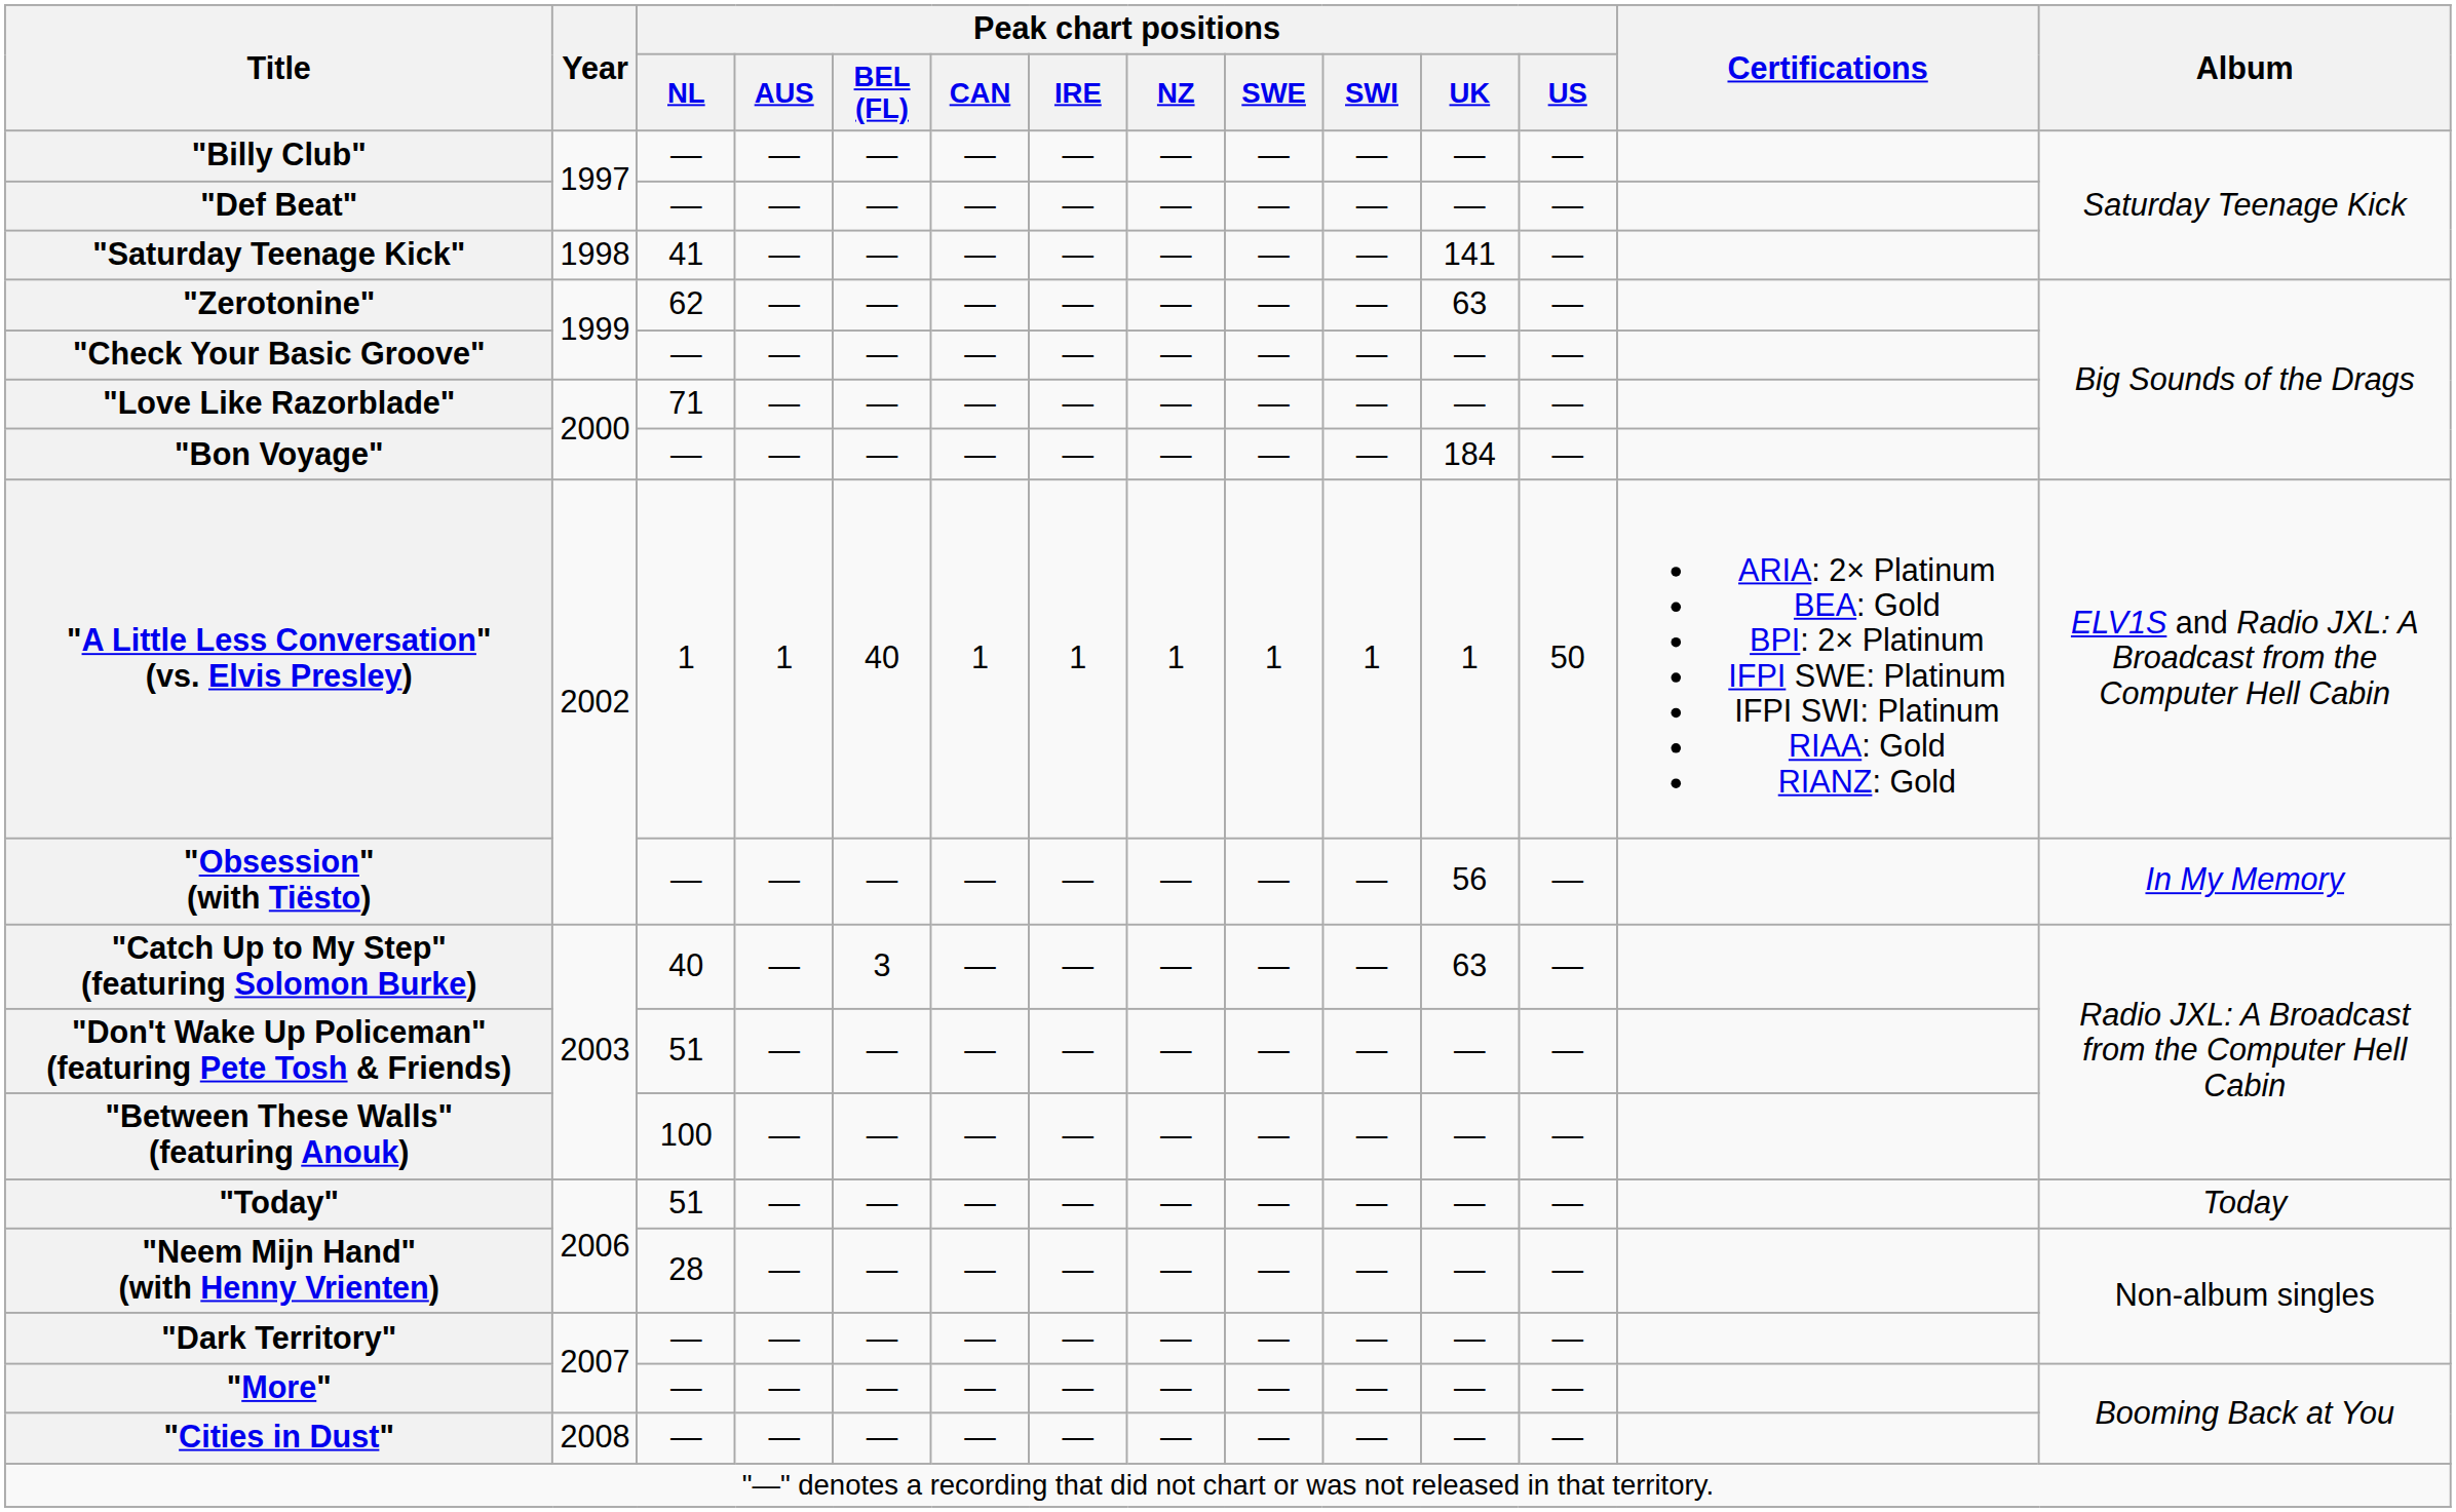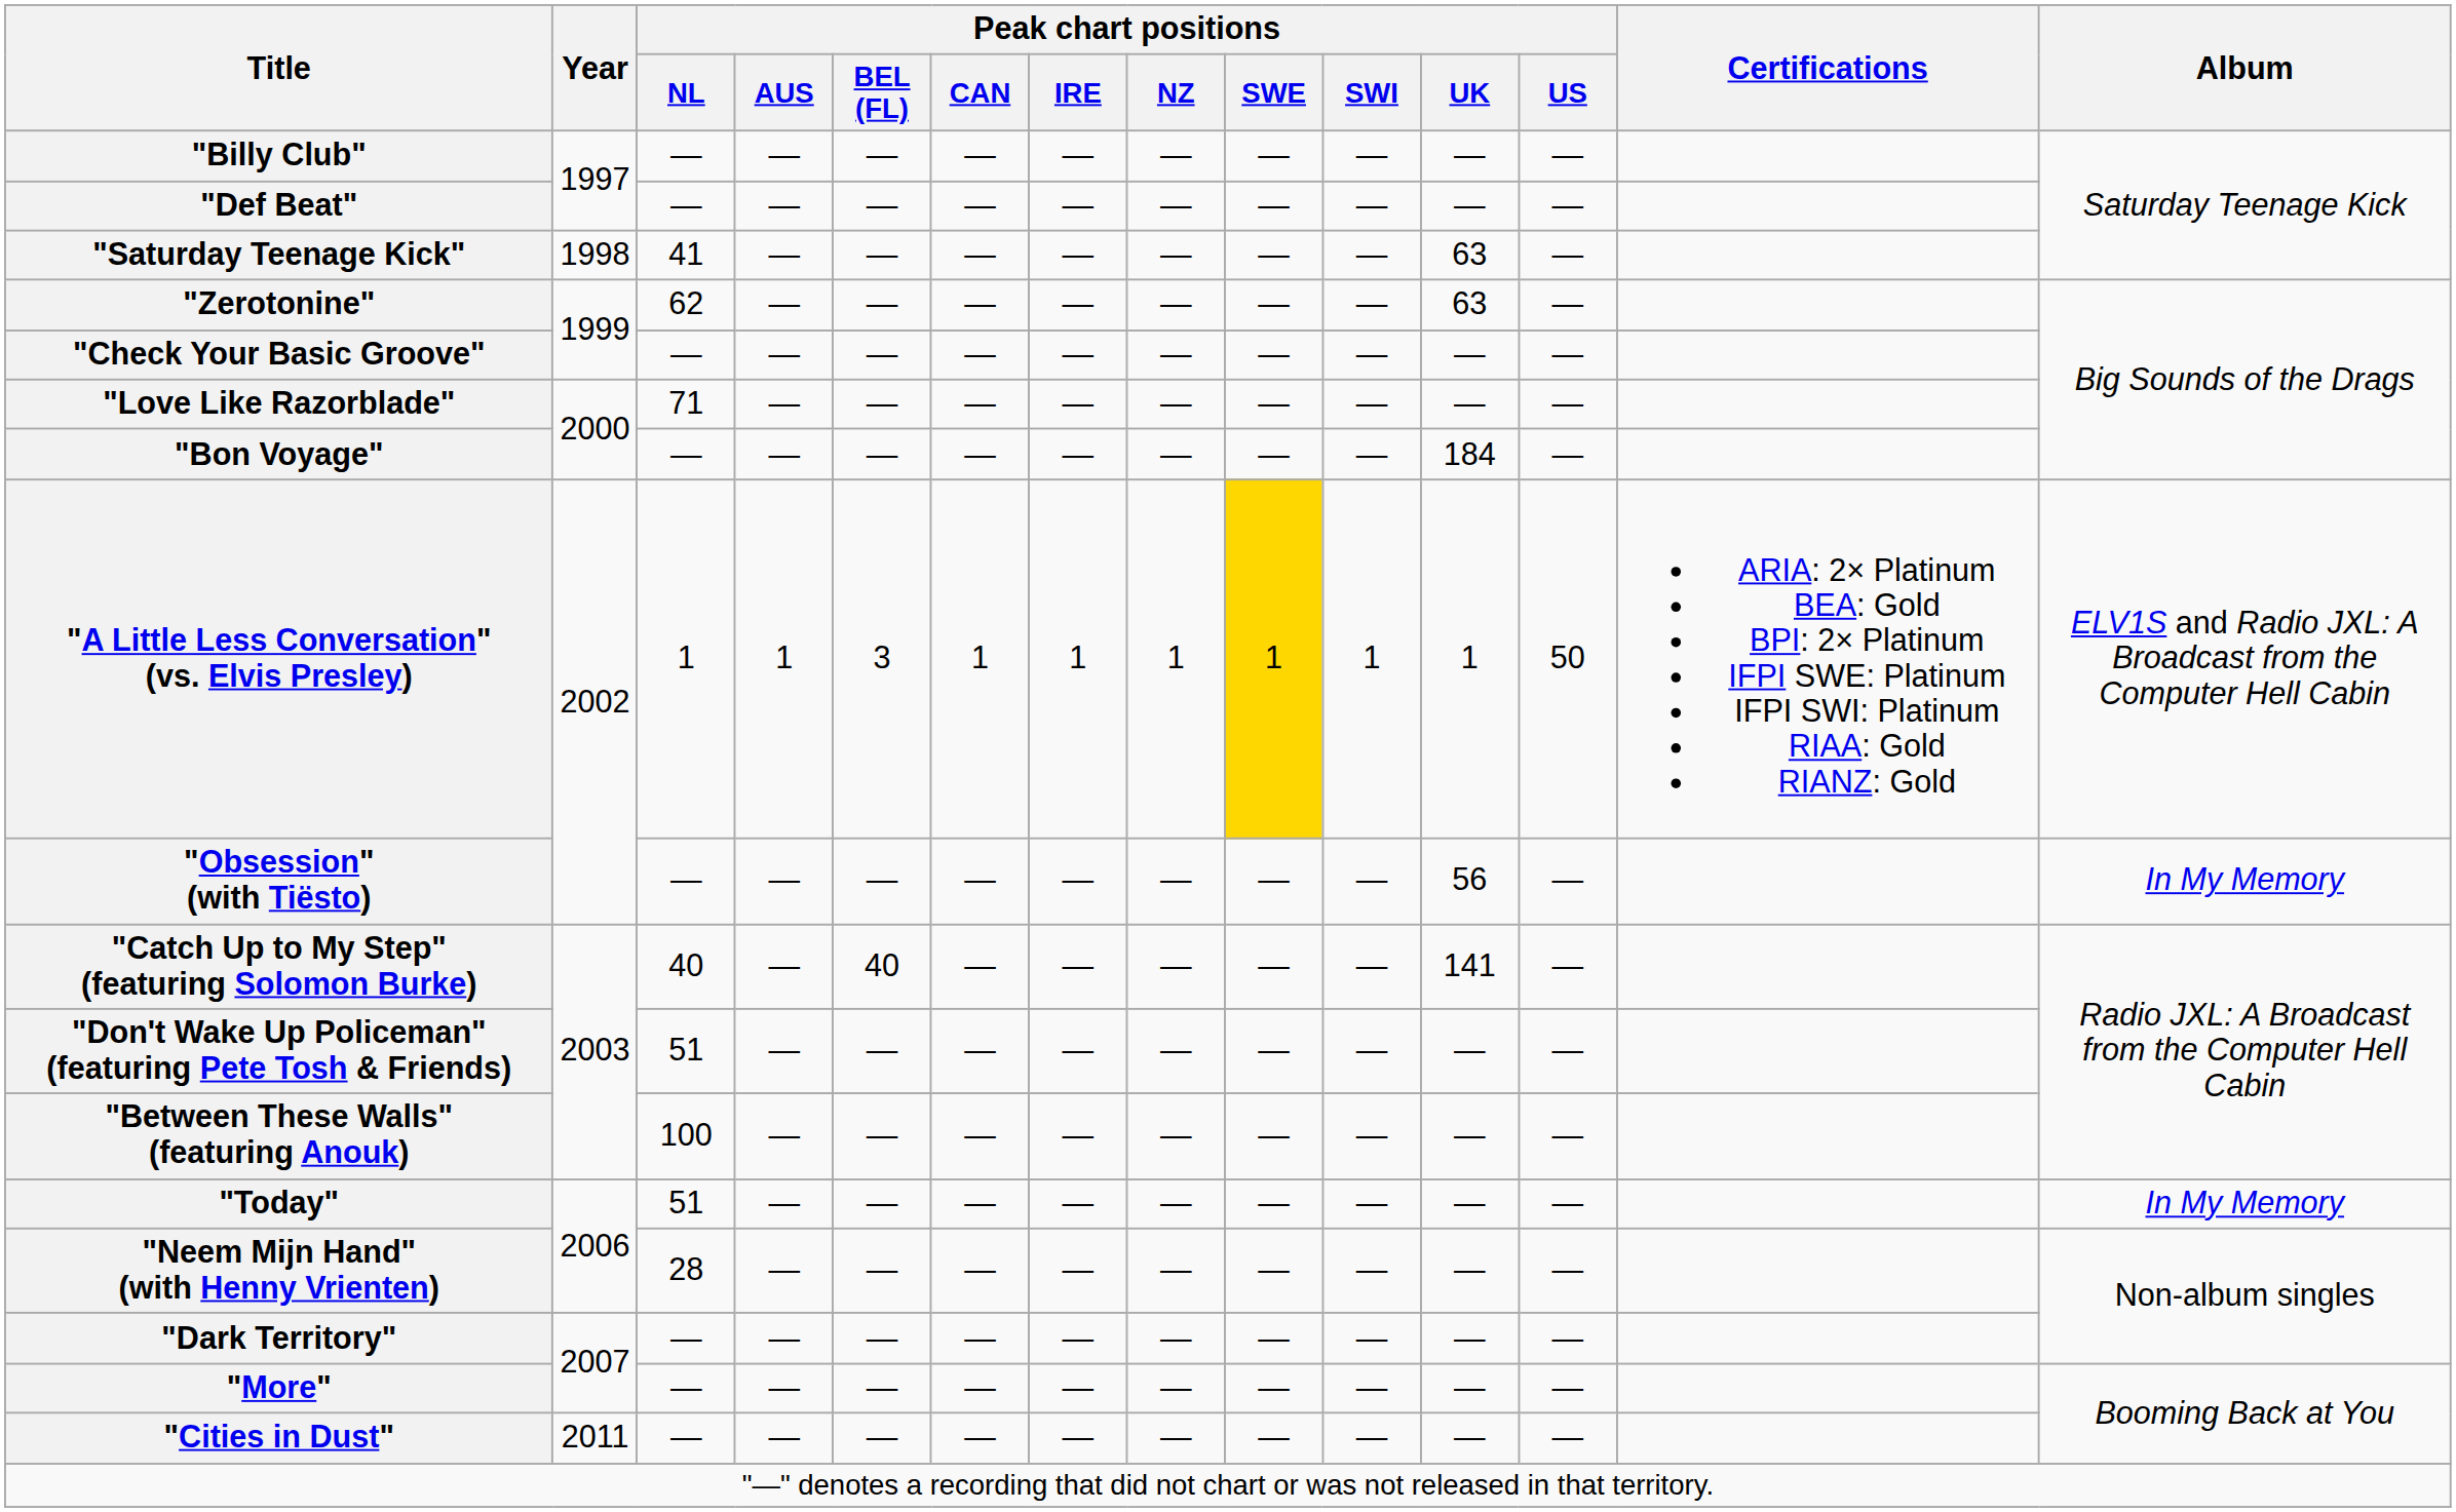"Saturday Teenage Kick" | Peak chart positions / UK: 141 -> 63
"A Little Less Conversation" (vs. Elvis Presley) | Peak chart positions / BEL (FL): 40 -> 3
"A Little Less Conversation" (vs. Elvis Presley) | Peak chart positions / SWE: no background -> gold background
"Catch Up to My Step" (featuring Solomon Burke) | Peak chart positions / BEL (FL): 3 -> 40
"Catch Up to My Step" (featuring Solomon Burke) | Peak chart positions / UK: 63 -> 141
"Today" | Album: Today -> In My Memory
"Cities in Dust" | Year: 2008 -> 2011
